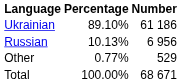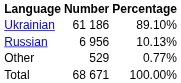columns swapped: Number <-> Percentage
